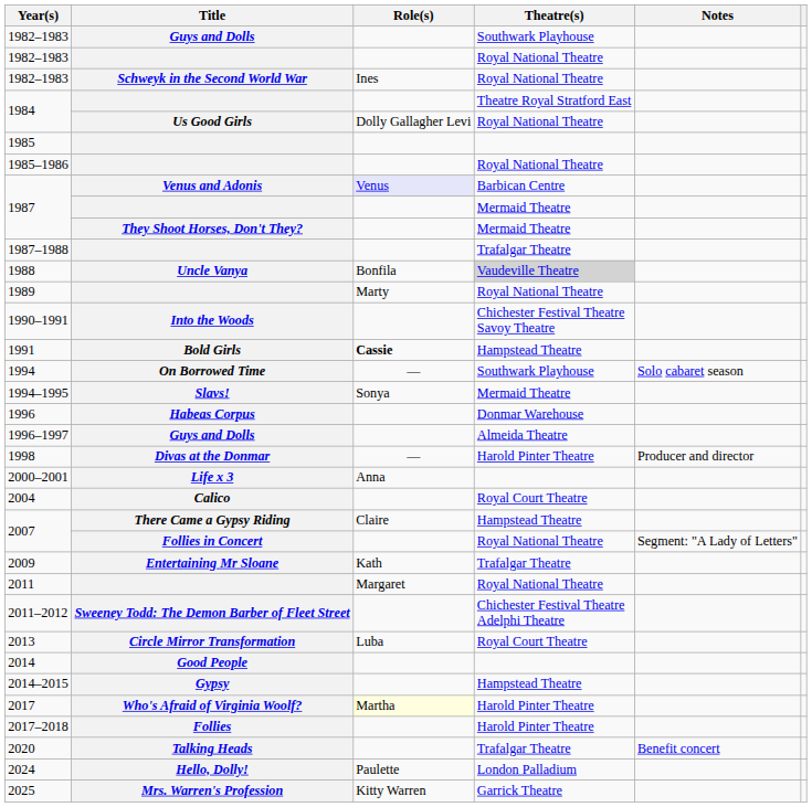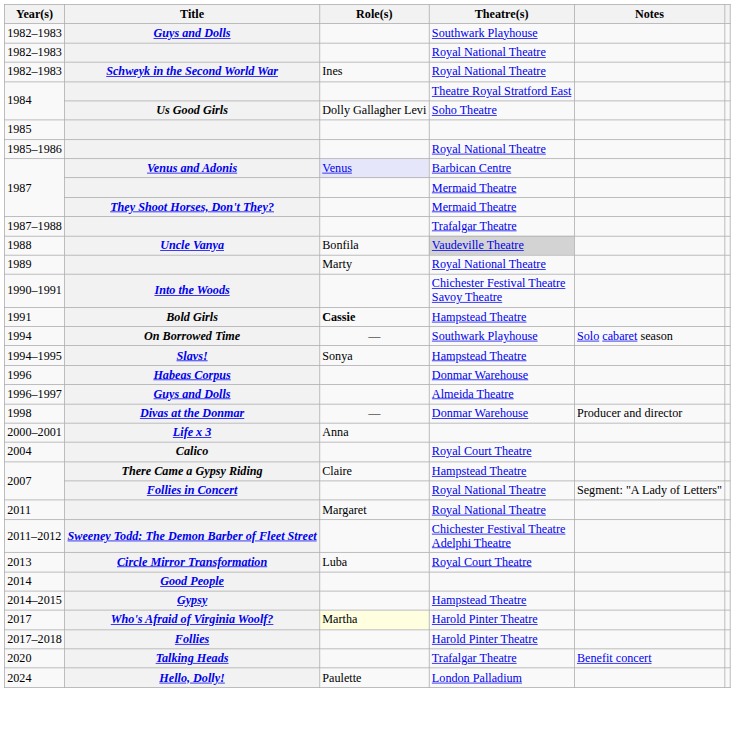1984 / Us Good Girls | Theatre(s): Royal National Theatre -> Soho Theatre
1994–1995 | Theatre(s): Mermaid Theatre -> Hampstead Theatre
1998 | Theatre(s): Harold Pinter Theatre -> Donmar Warehouse
- row: 2009 | Entertaining Mr Sloane | Kath | Trafalgar Theatre
- row: 2025 | Mrs. Warren's Profession | Kitty Warren | Garrick Theatre
